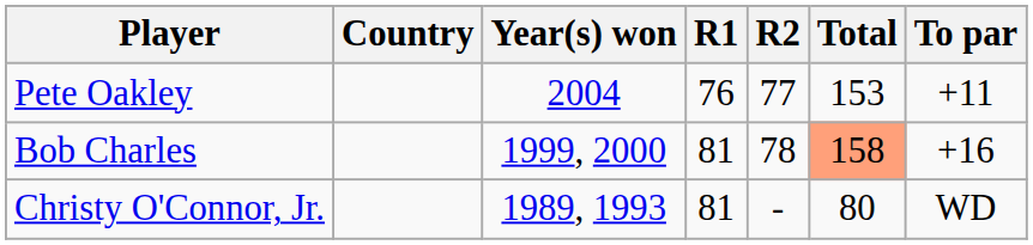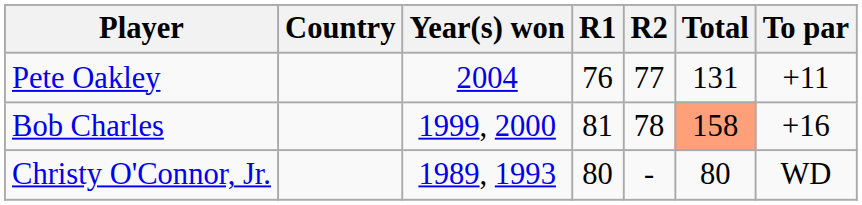Pete Oakley | Total: 153 -> 131
Christy O'Connor, Jr. | R1: 81 -> 80
